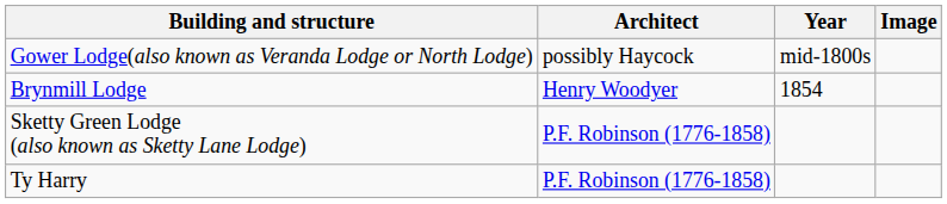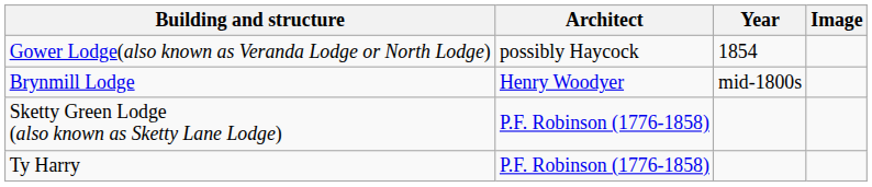Gower Lodge(also known as Veranda Lodge or North Lodge) | Year: mid-1800s -> 1854
Brynmill Lodge | Year: 1854 -> mid-1800s
